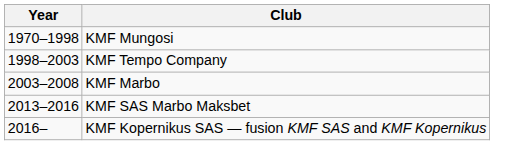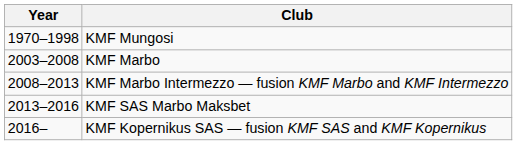- row: 1998–2003 | KMF Tempo Company
+ row: 2008–2013 | KMF Marbo Intermezzo — fusion KMF Marbo and KMF Intermezzo
